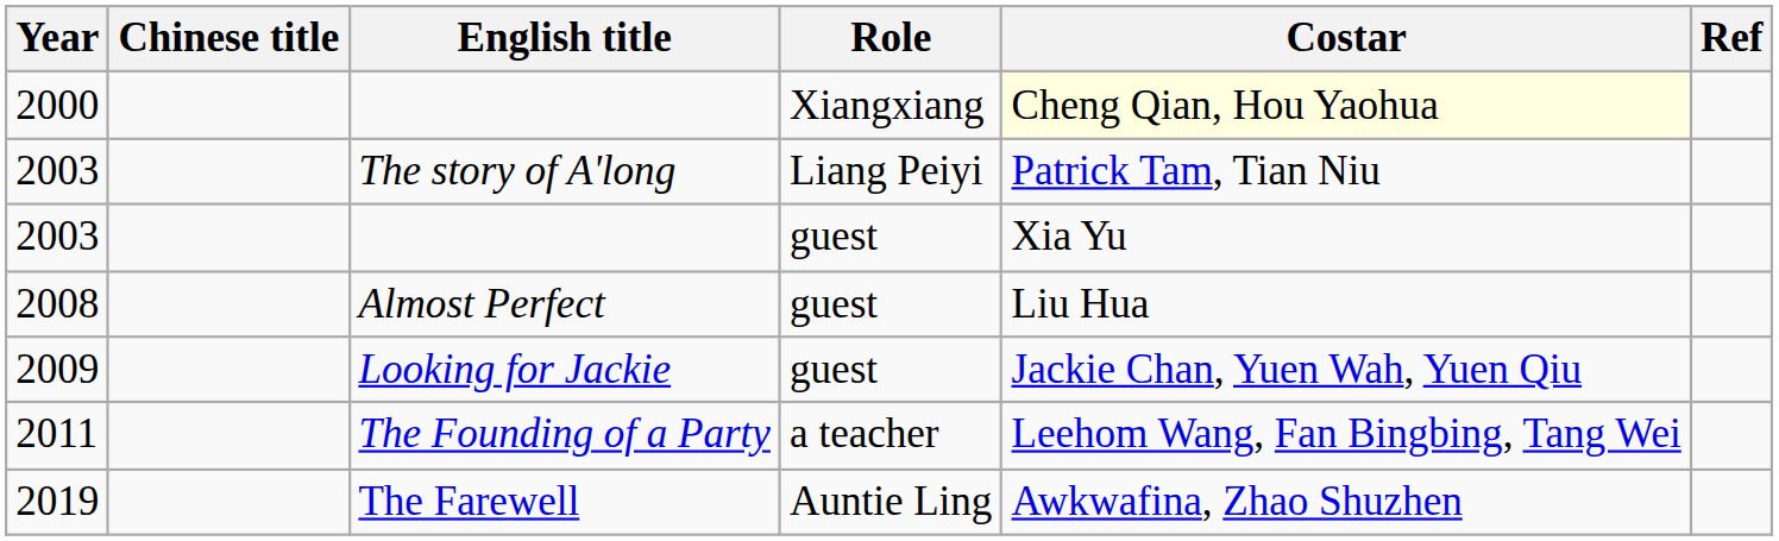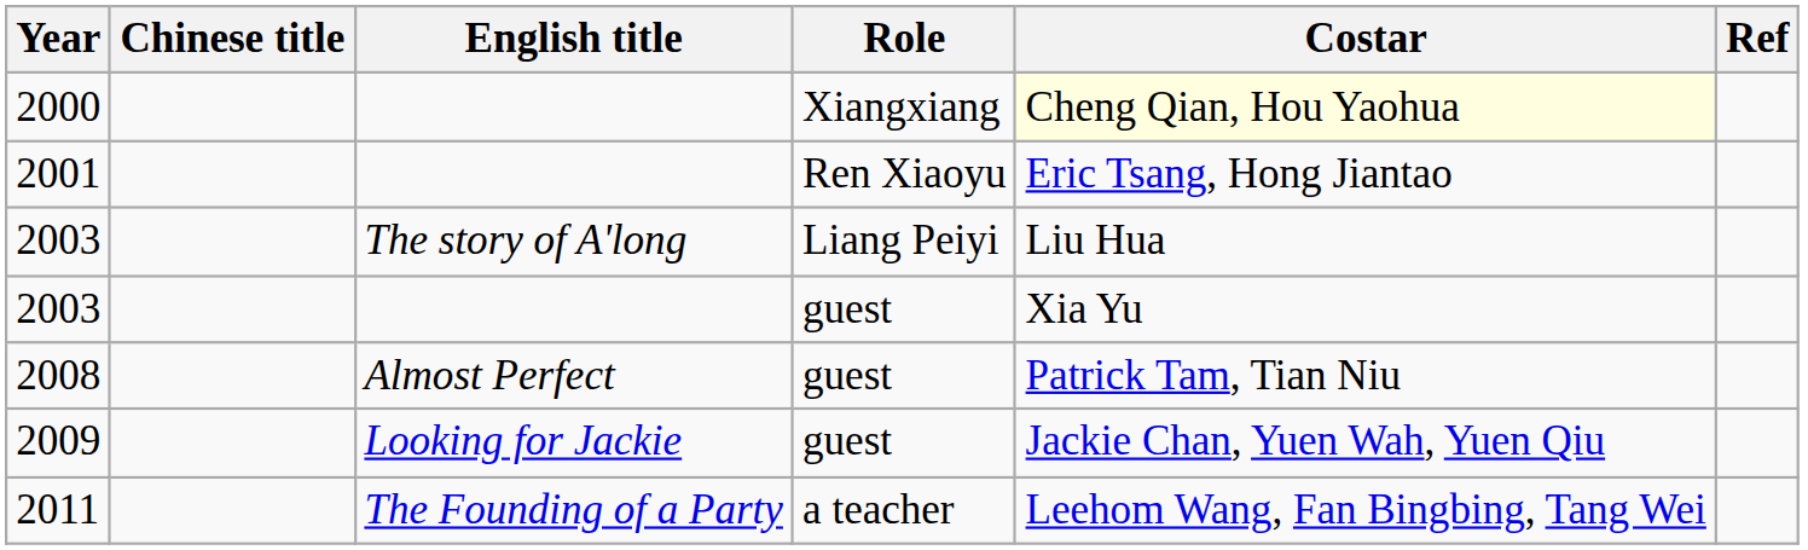+ row: 2001 | Ren Xiaoyu | Eric Tsang, Hong Jiantao
2003 / The story of A'long | Costar: Patrick Tam, Tian Niu -> Liu Hua
2008 | Costar: Liu Hua -> Patrick Tam, Tian Niu
- row: 2019 | The Farewell | Auntie Ling | Awkwafina, Zhao Shuzhen
